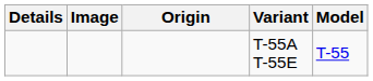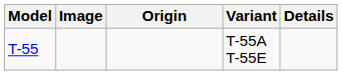columns swapped: Model <-> Details
